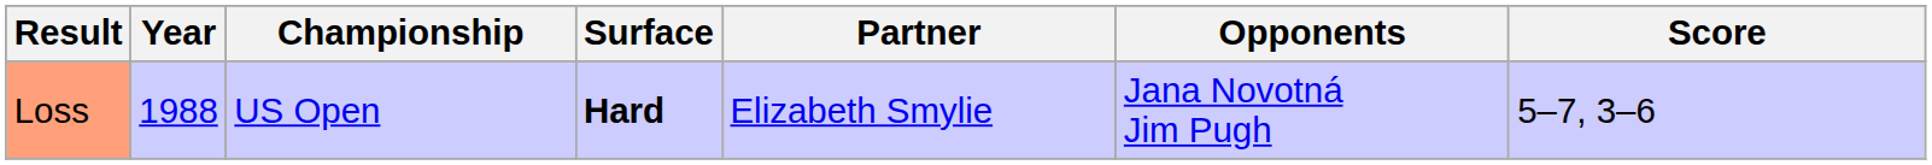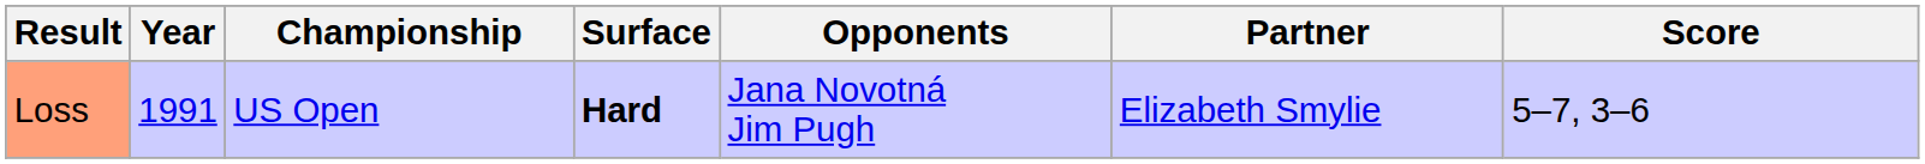columns swapped: Partner <-> Opponents
Loss | Year: 1988 -> 1991
